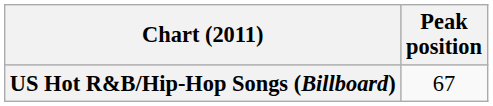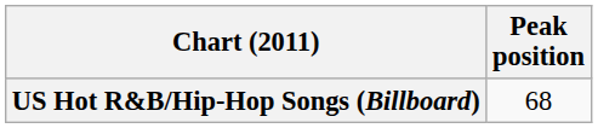US Hot R&B/Hip-Hop Songs (Billboard) | Peak position: 67 -> 68
